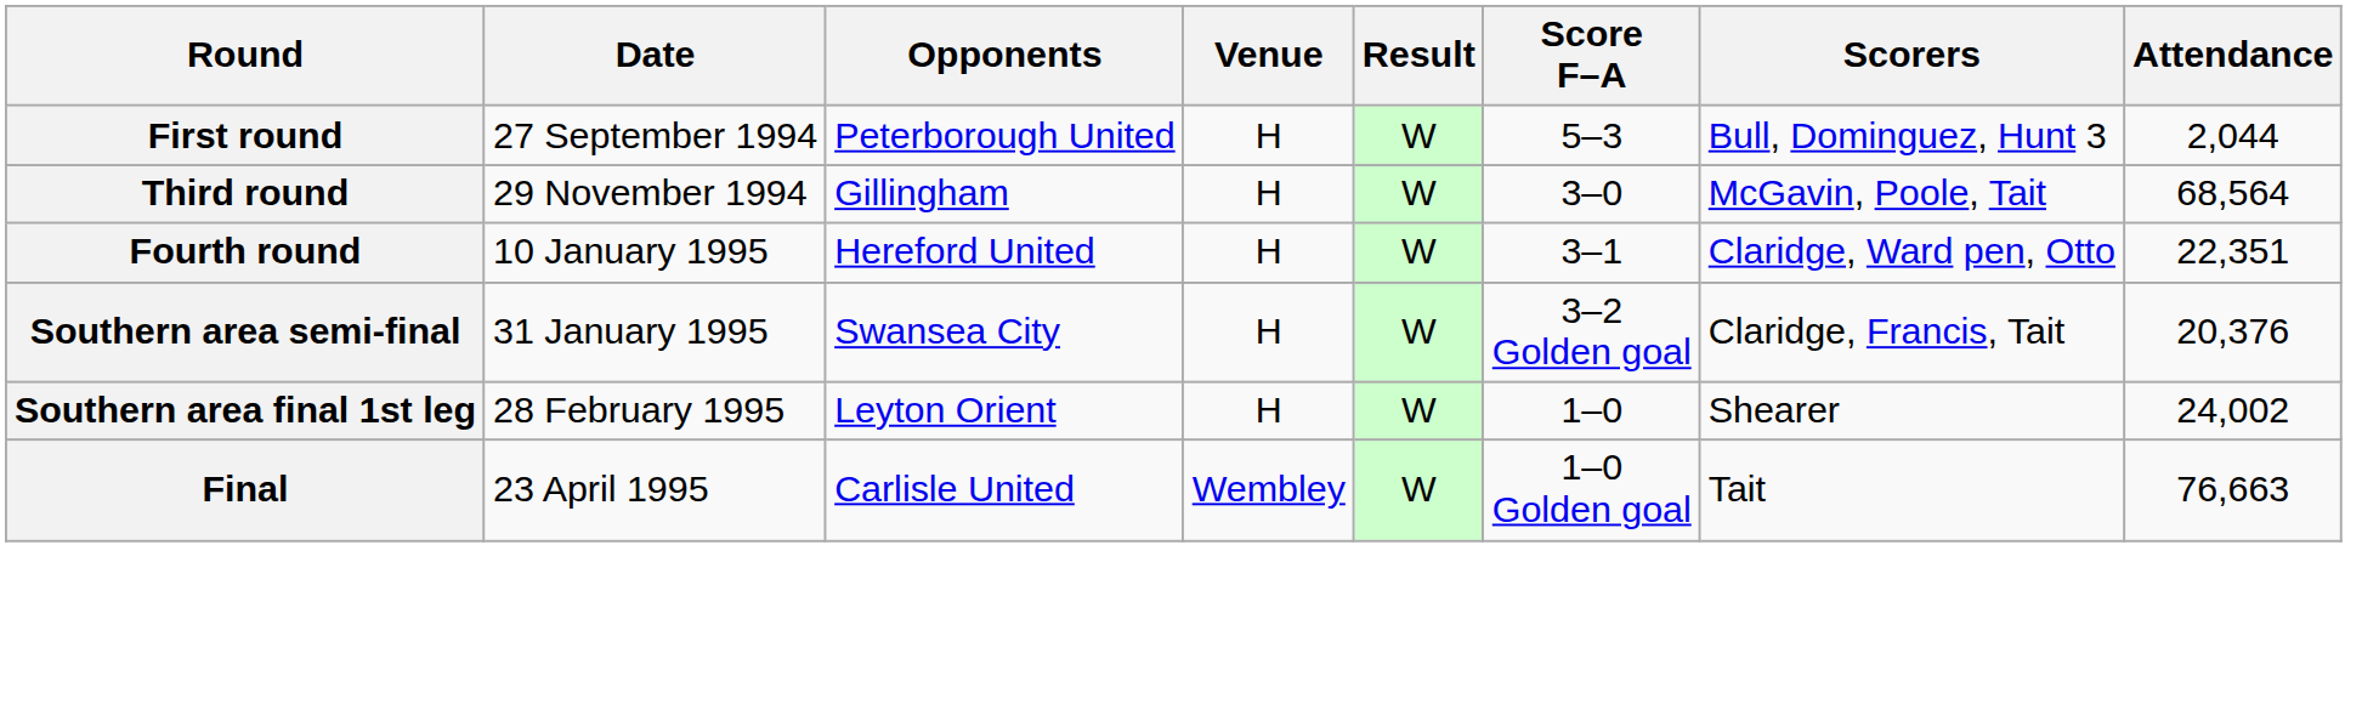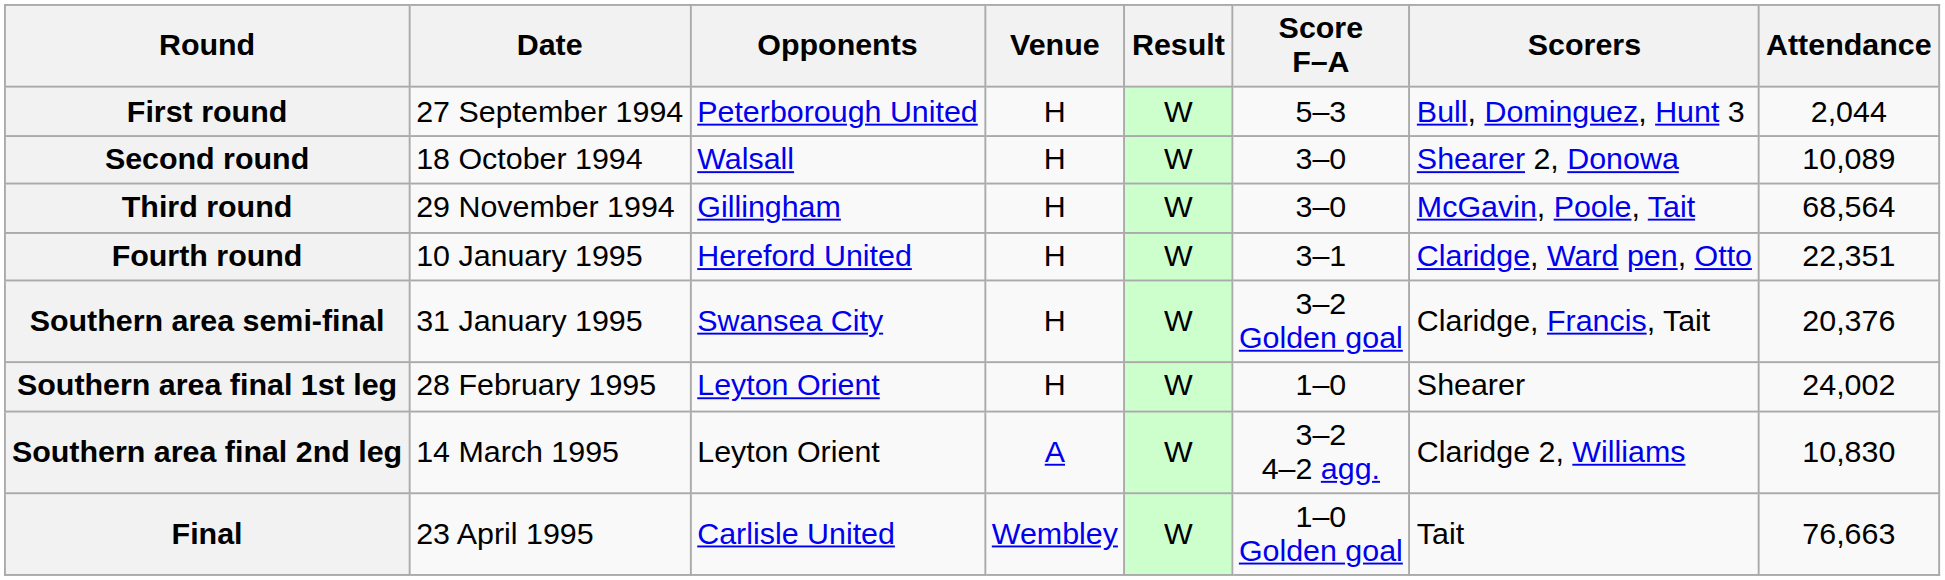+ row: Second round | 18 October 1994 | Walsall | H | W | 3–0 | Shearer 2, Donowa | 10,089
+ row: Southern area final 2nd leg | 14 March 1995 | Leyton Orient | A | W | 3–2 4–2 agg. | Claridge 2, Williams | 10,830
